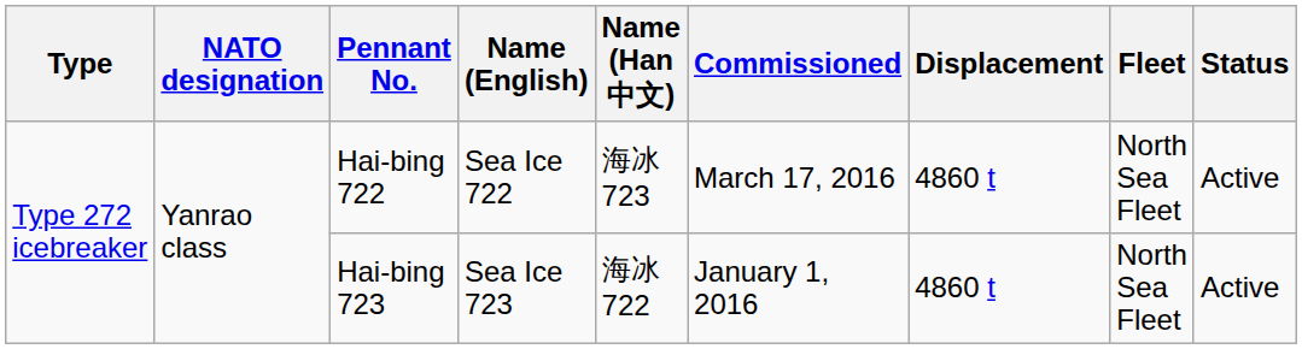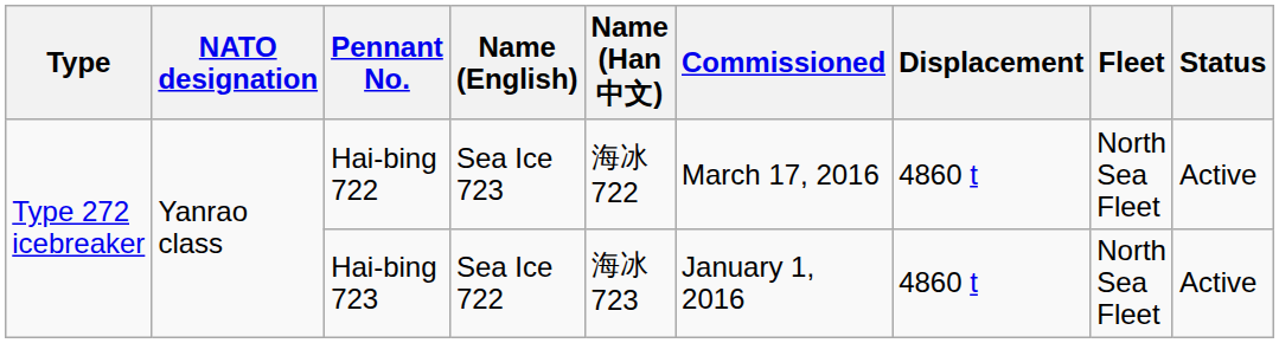Hai-bing 722 | Name (English): Sea Ice 722 -> Sea Ice 723
Hai-bing 722 | Name (Han 中文): 海冰 723 -> 海冰 722
Hai-bing 723 | Name (English): Sea Ice 723 -> Sea Ice 722
Hai-bing 723 | Name (Han 中文): 海冰 722 -> 海冰 723
